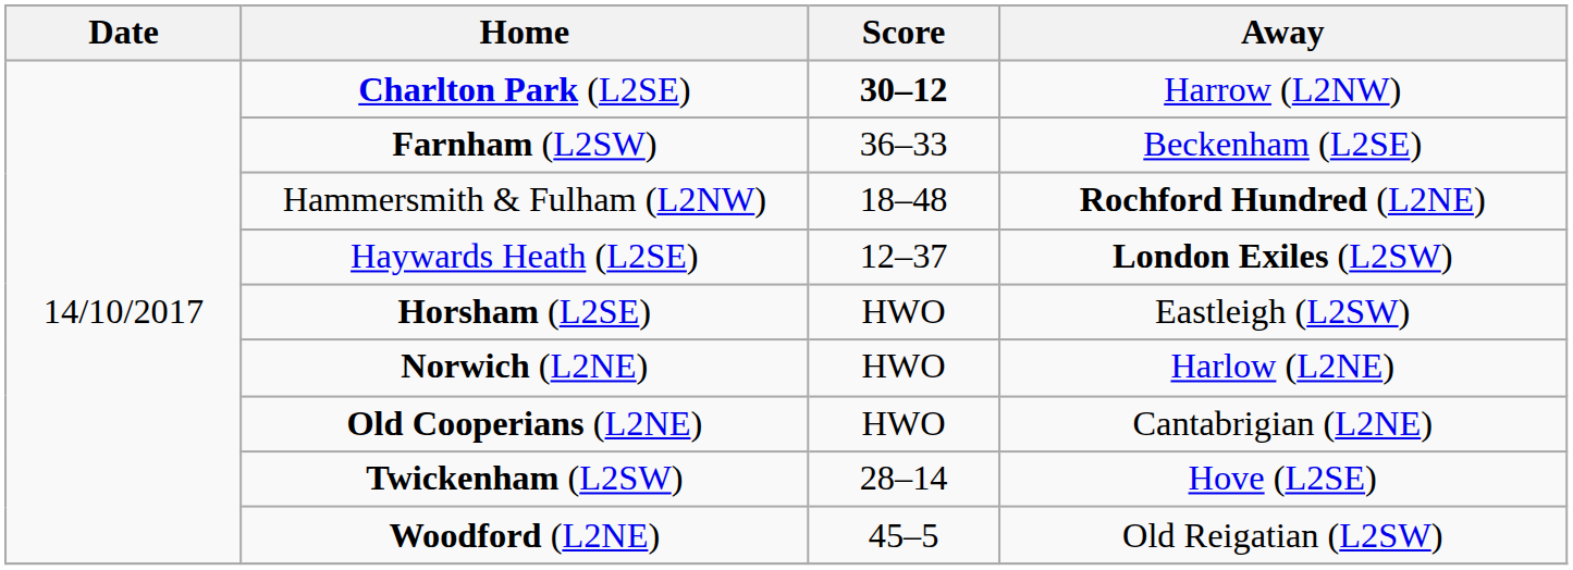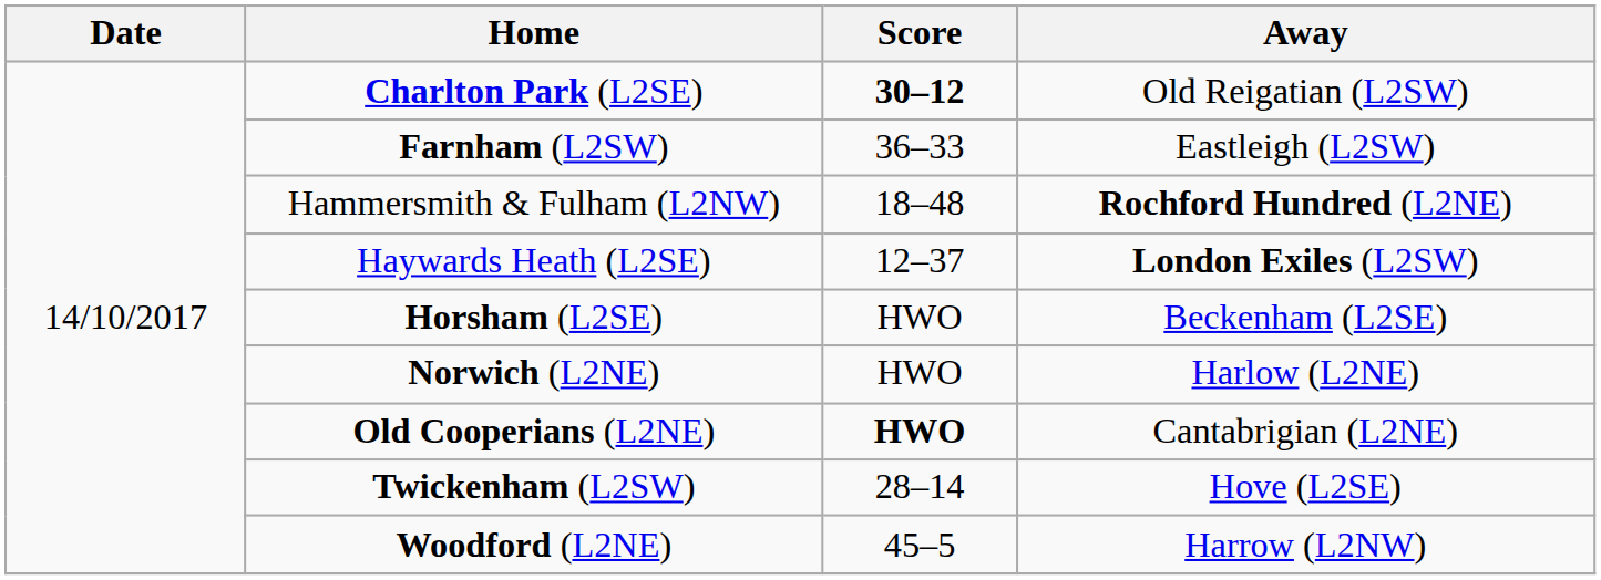Charlton Park (L2SE) | Away: Harrow (L2NW) -> Old Reigatian (L2SW)
Farnham (L2SW) | Away: Beckenham (L2SE) -> Eastleigh (L2SW)
Horsham (L2SE) | Away: Eastleigh (L2SW) -> Beckenham (L2SE)
Old Cooperians (L2NE) | Score: normal -> bold
Woodford (L2NE) | Away: Old Reigatian (L2SW) -> Harrow (L2NW)
